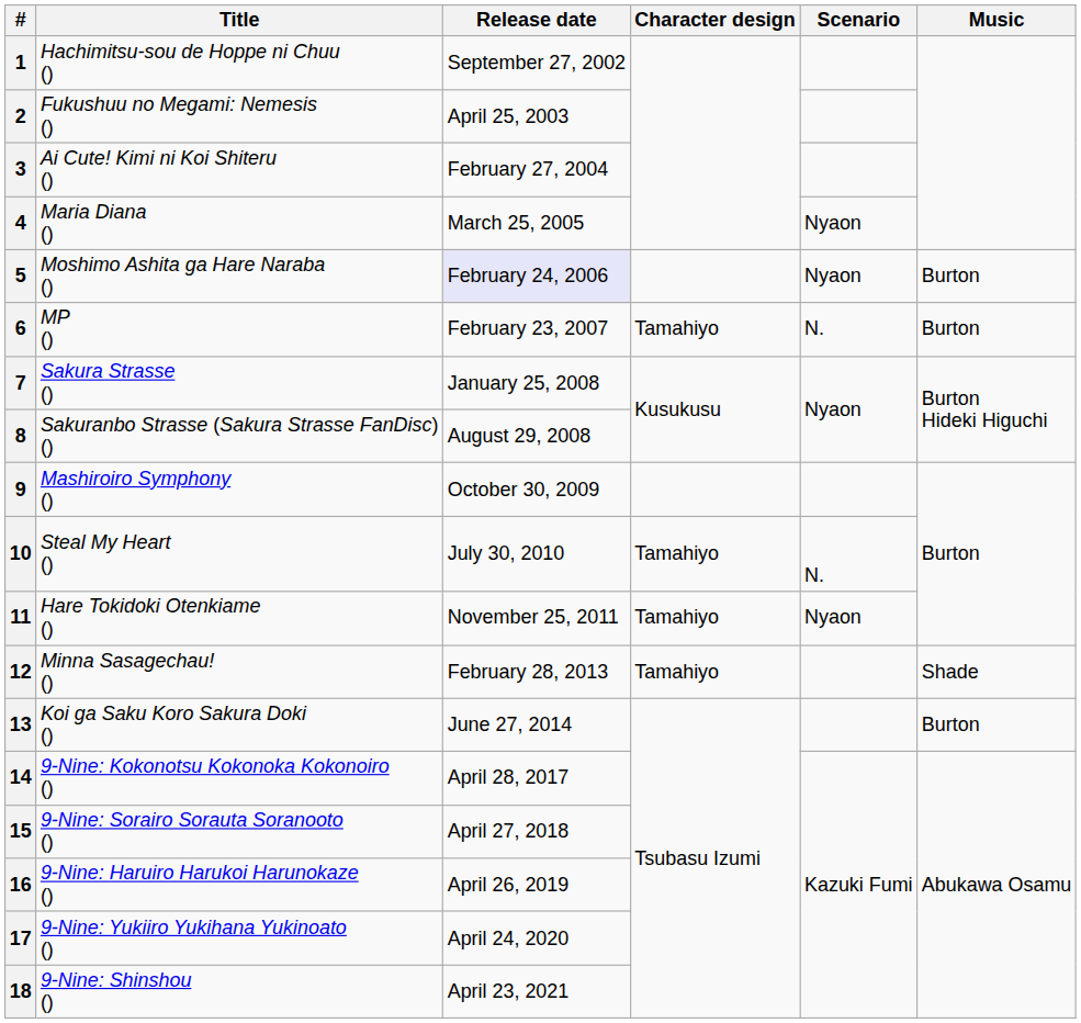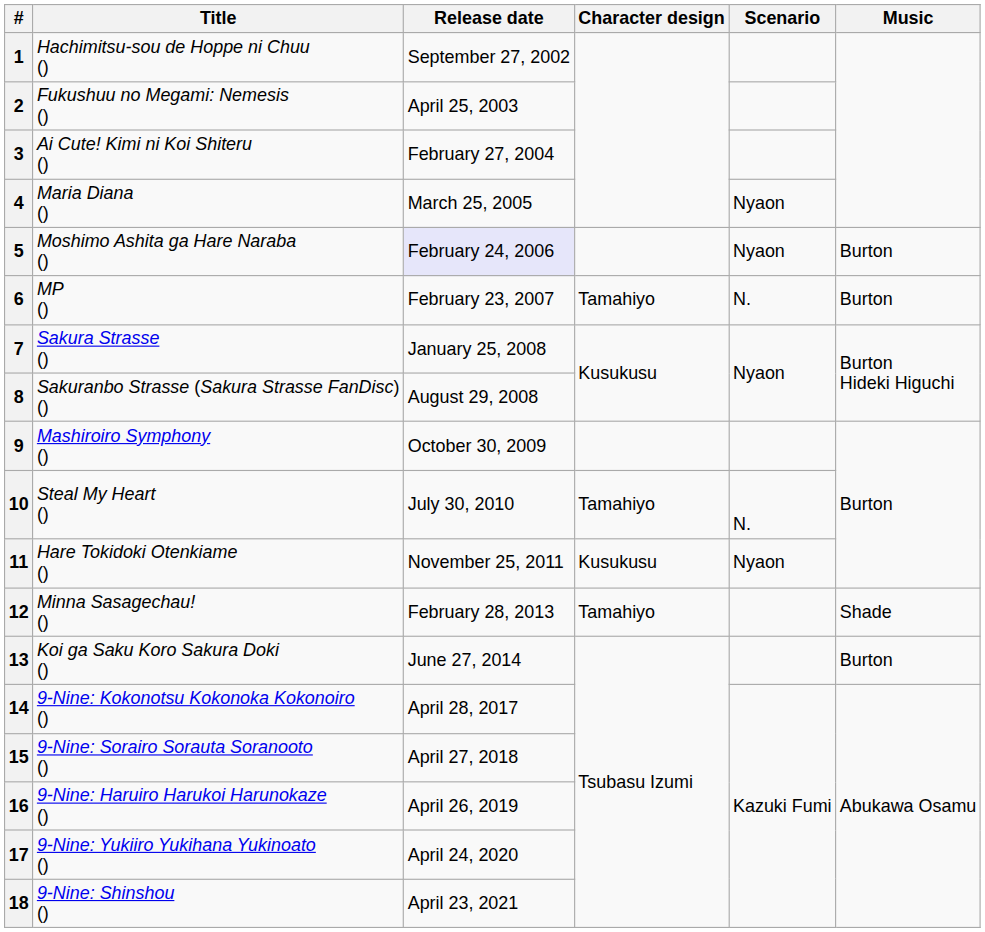11 | Character design: Tamahiyo -> Kusukusu
